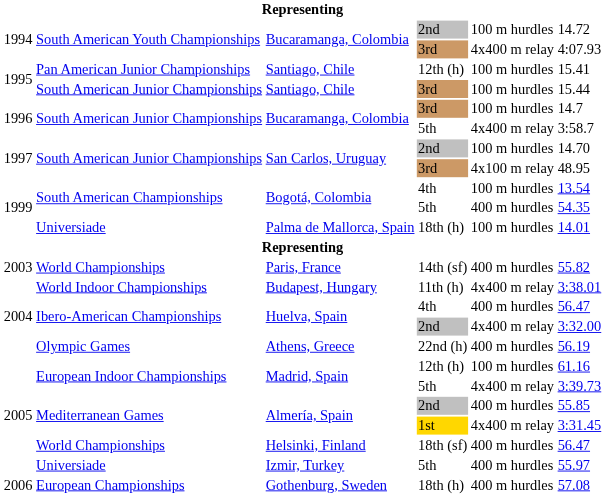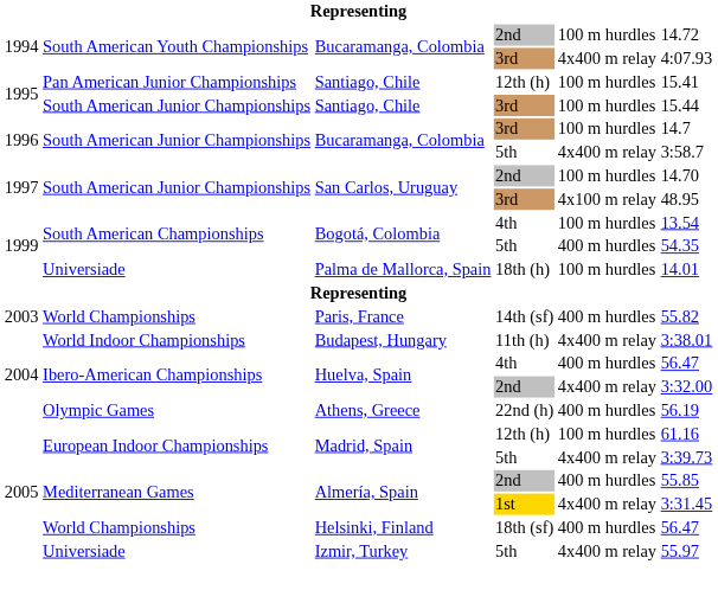Izmir, Turkey | column 5: 400 m hurdles -> 4x400 m relay
- row: 2006 | European Championships | Gothenburg, Sweden | 18th (h) | 400 m hurdles | 57.08
